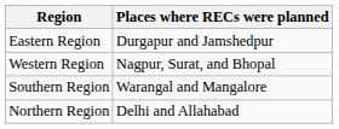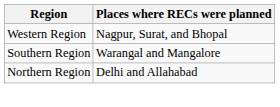- row: Eastern Region | Durgapur and Jamshedpur
